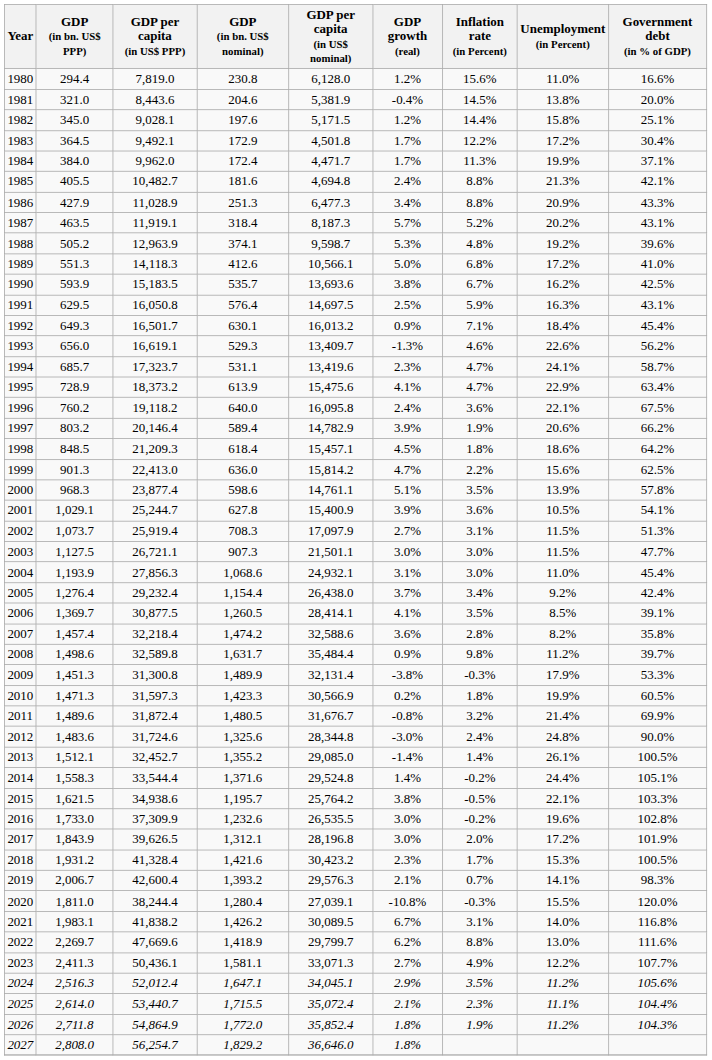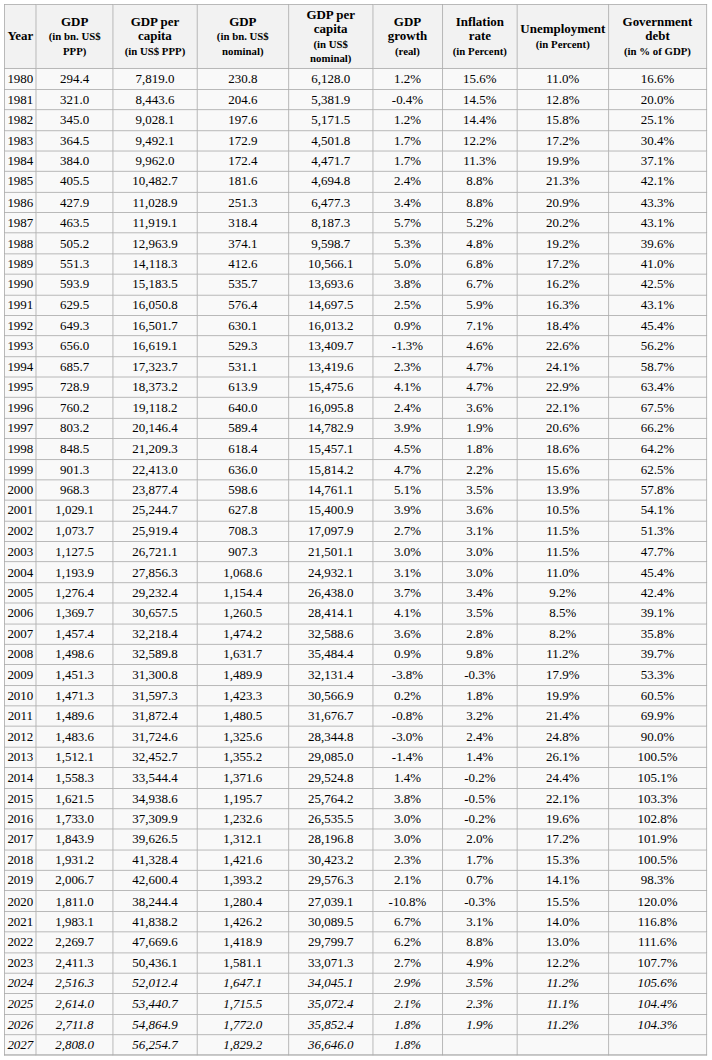1981 | Unemployment (in Percent): 13.8% -> 12.8%
2006 | GDP per capita (in US$ PPP): 30,877.5 -> 30,657.5
